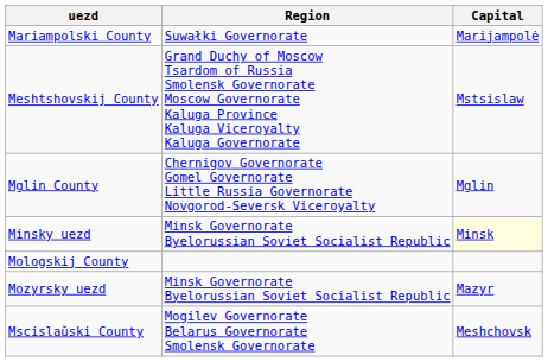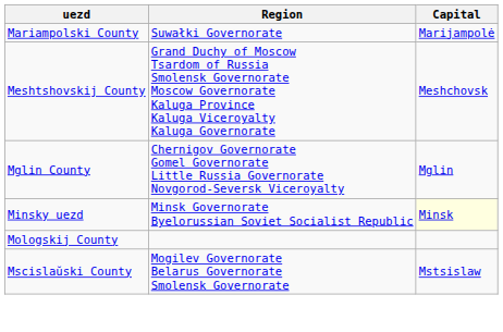Meshtshovskij County | Capital: Mstsislaw -> Meshchovsk
- row: Mozyrsky uezd | Minsk Governorate Byelorussian Soviet Socialist Republic | Mazyr
Mscislaŭski County | Capital: Meshchovsk -> Mstsislaw
